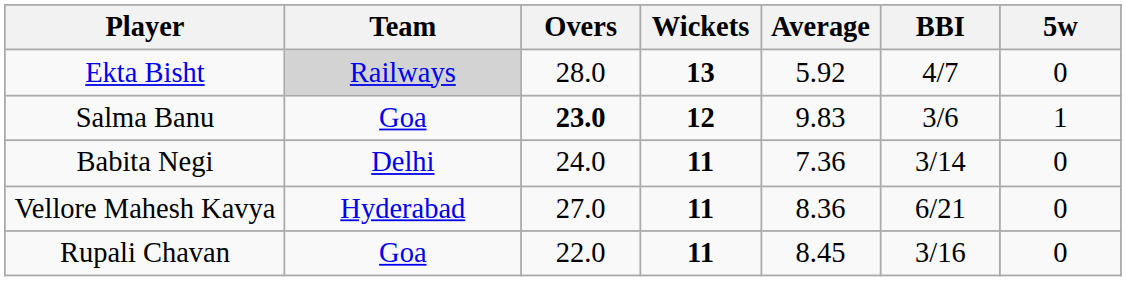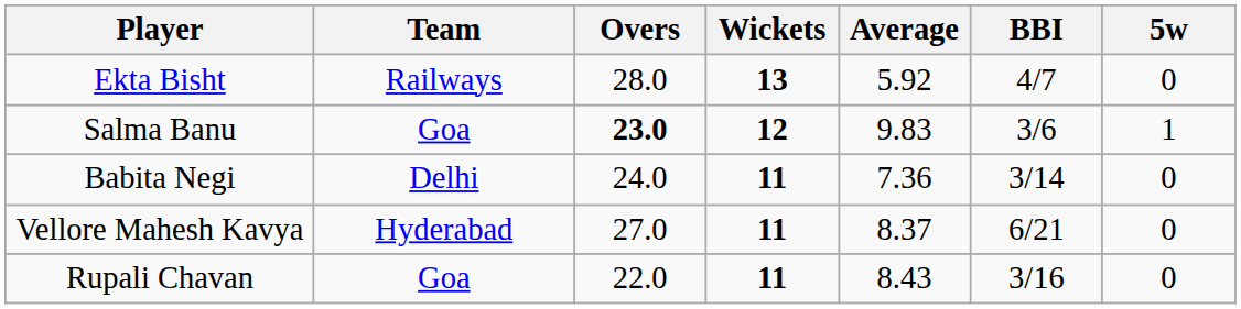Ekta Bisht | Team: lightgrey background -> no background
Vellore Mahesh Kavya | Average: 8.36 -> 8.37
Rupali Chavan | Average: 8.45 -> 8.43
